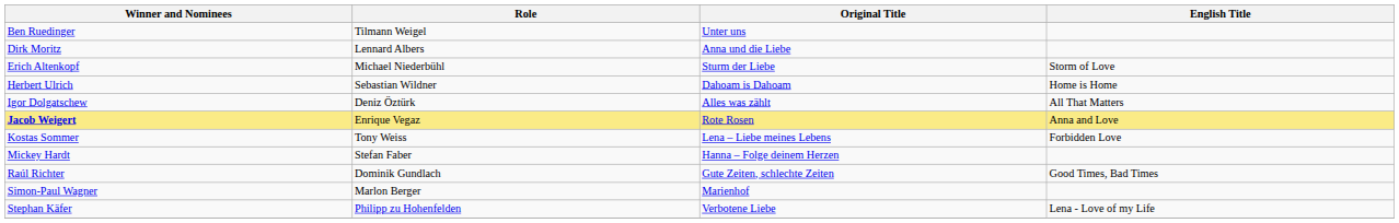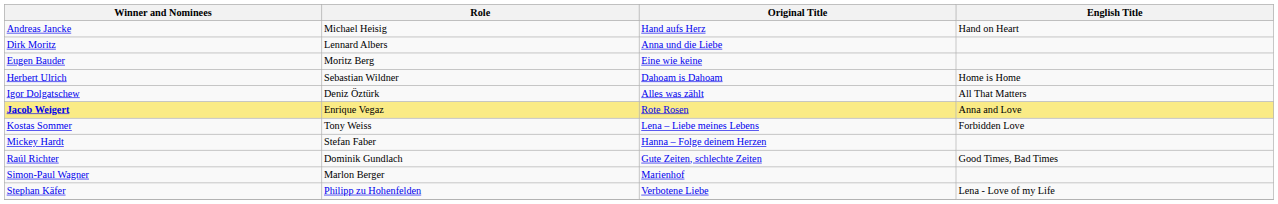+ row: Andreas Jancke | Michael Heisig | Hand aufs Herz | Hand on Heart
- row: Ben Ruedinger | Tilmann Weigel | Unter uns
- row: Erich Altenkopf | Michael Niederbühl | Sturm der Liebe | Storm of Love
+ row: Eugen Bauder | Moritz Berg | Eine wie keine
